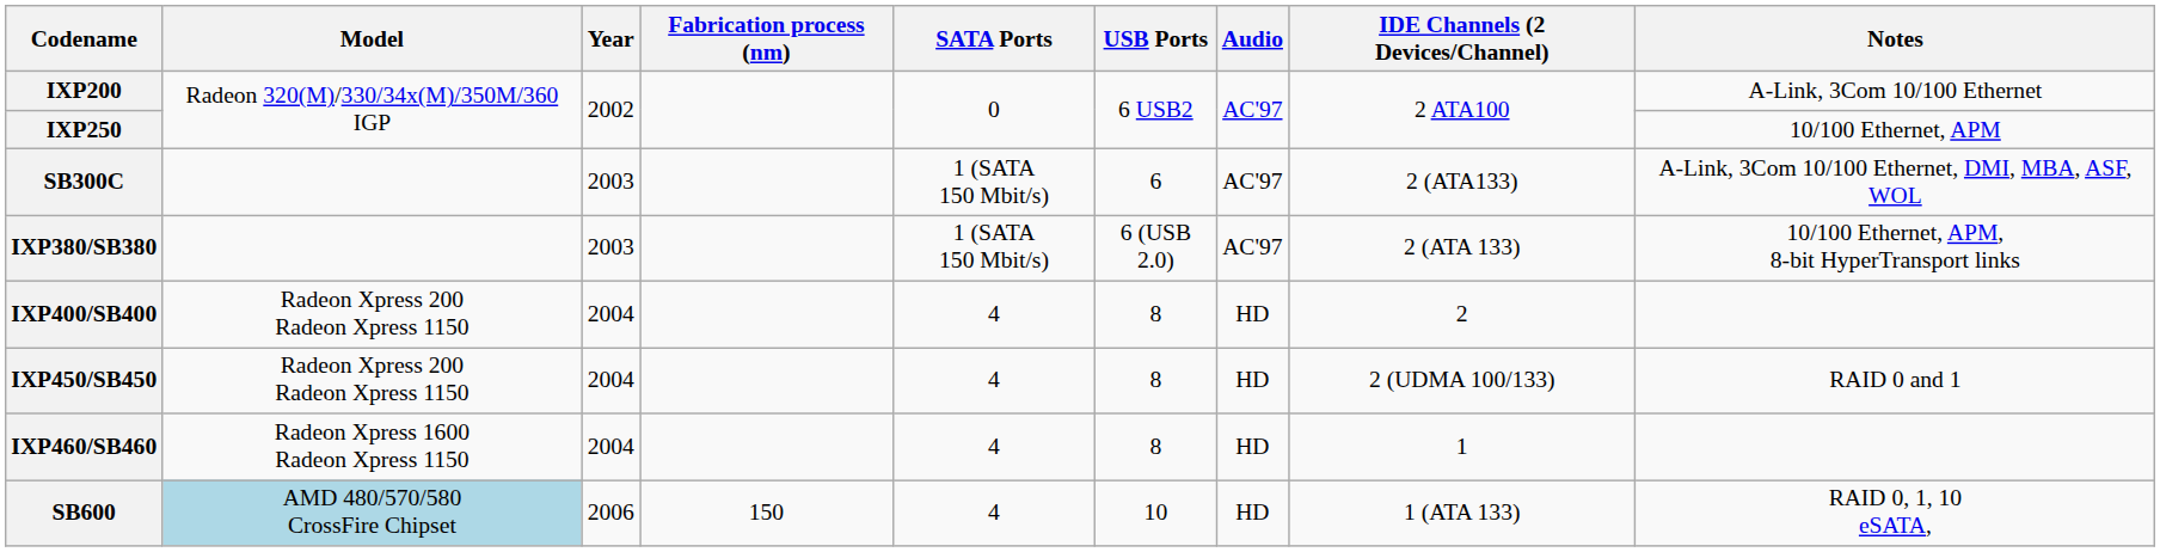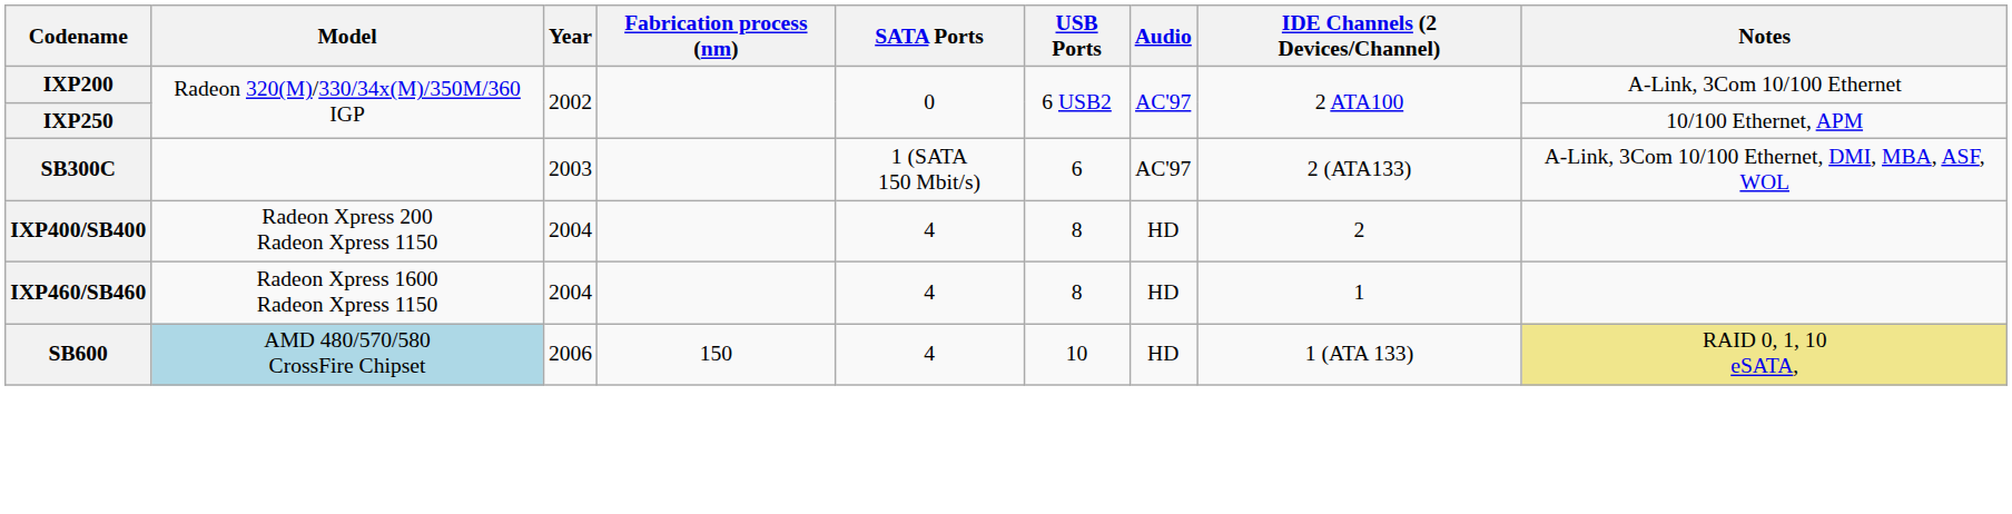- row: IXP380/SB380 | 2003 | 1 (SATA 150 Mbit/s) | 6 (USB 2.0) | AC'97 | 2 (ATA 133) | 10/100 Ethernet, APM, 8-bit HyperTransport links
- row: IXP450/SB450 | Radeon Xpress 200 Radeon Xpress 1150 | 2004 | 4 | 8 | HD | 2 (UDMA 100/133) | RAID 0 and 1
SB600 | Notes: no background -> khaki background
